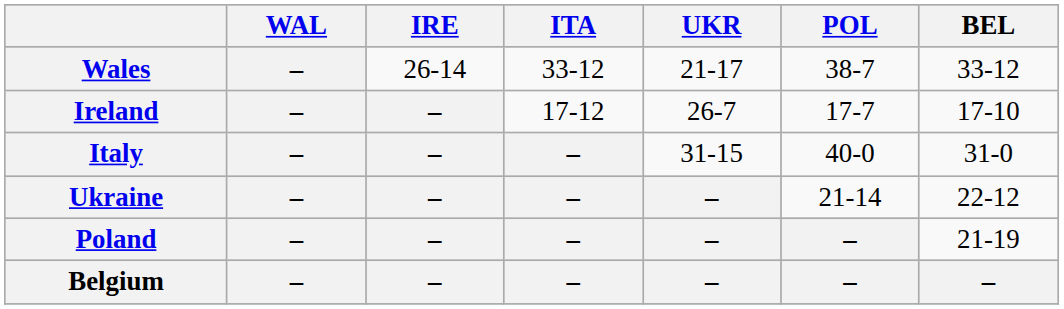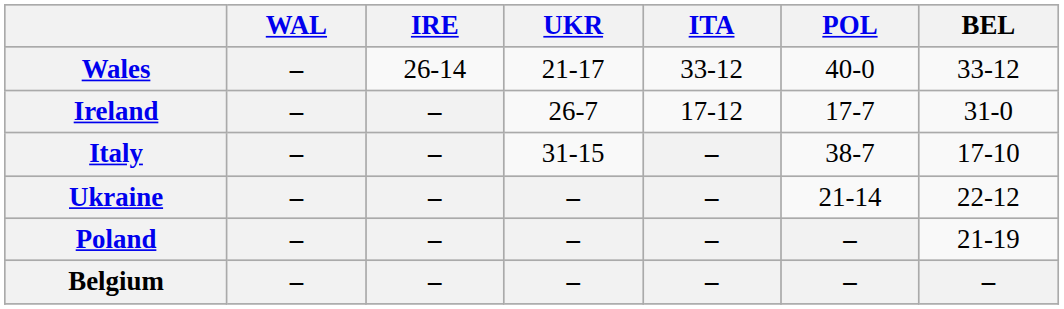columns swapped: ITA <-> UKR
Wales | POL: 38-7 -> 40-0
Ireland | BEL: 17-10 -> 31-0
Italy | POL: 40-0 -> 38-7
Italy | BEL: 31-0 -> 17-10
